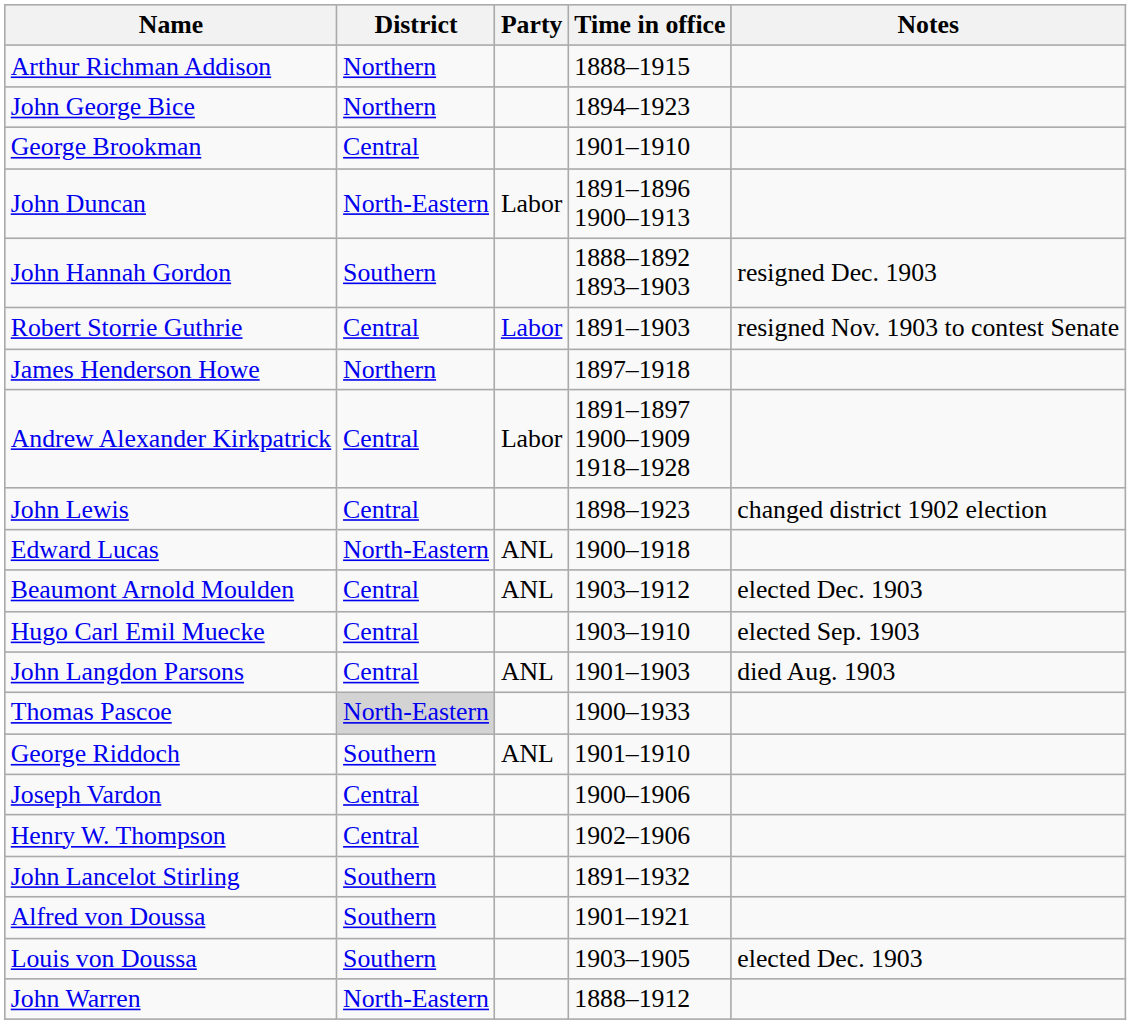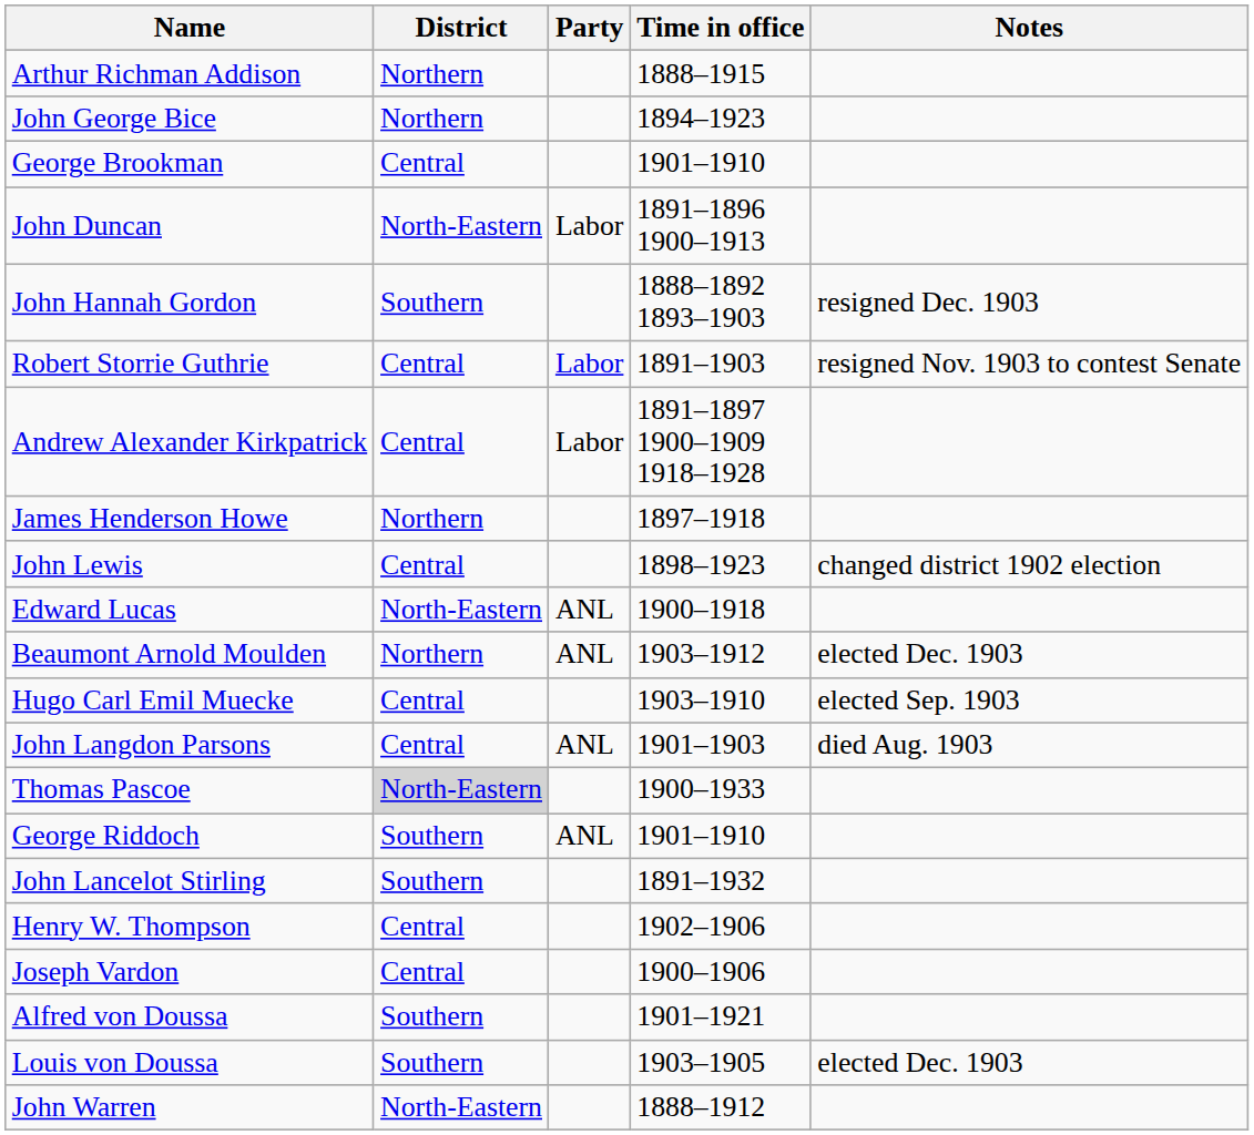rows swapped: James Henderson Howe <-> Andrew Alexander Kirkpatrick
Beaumont Arnold Moulden | District: Central -> Northern
rows swapped: John Lancelot Stirling <-> Joseph Vardon
